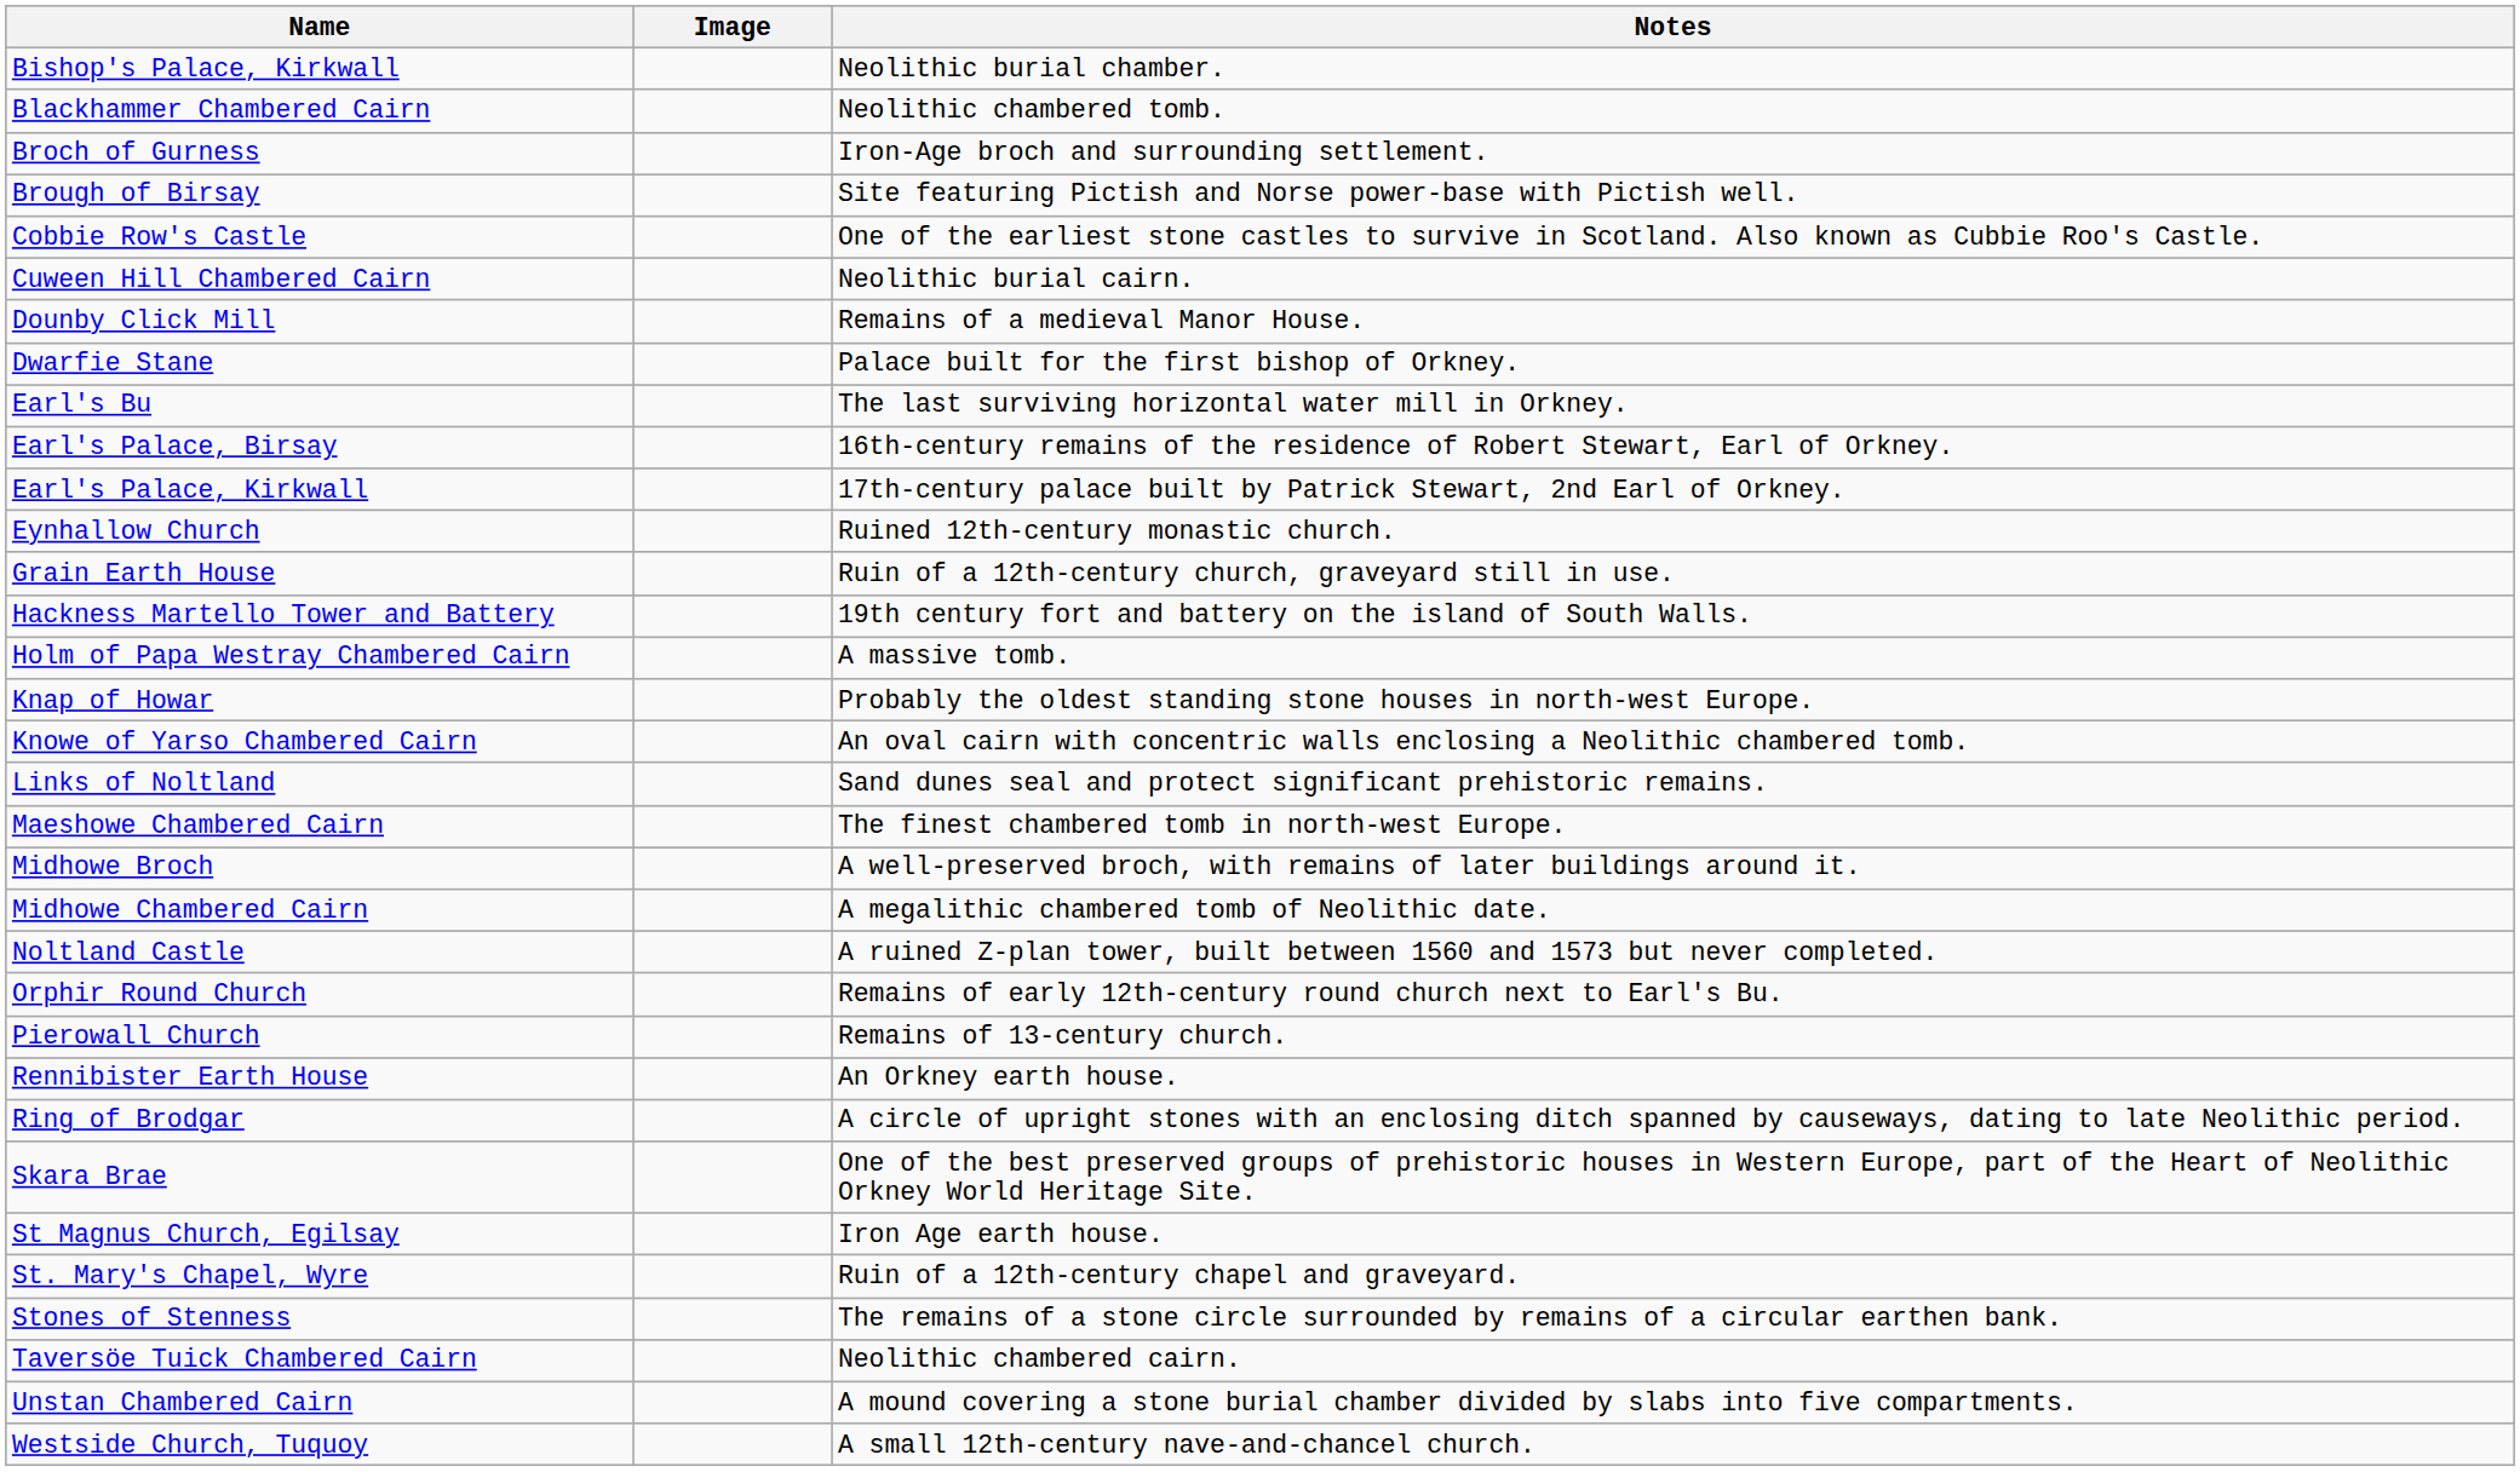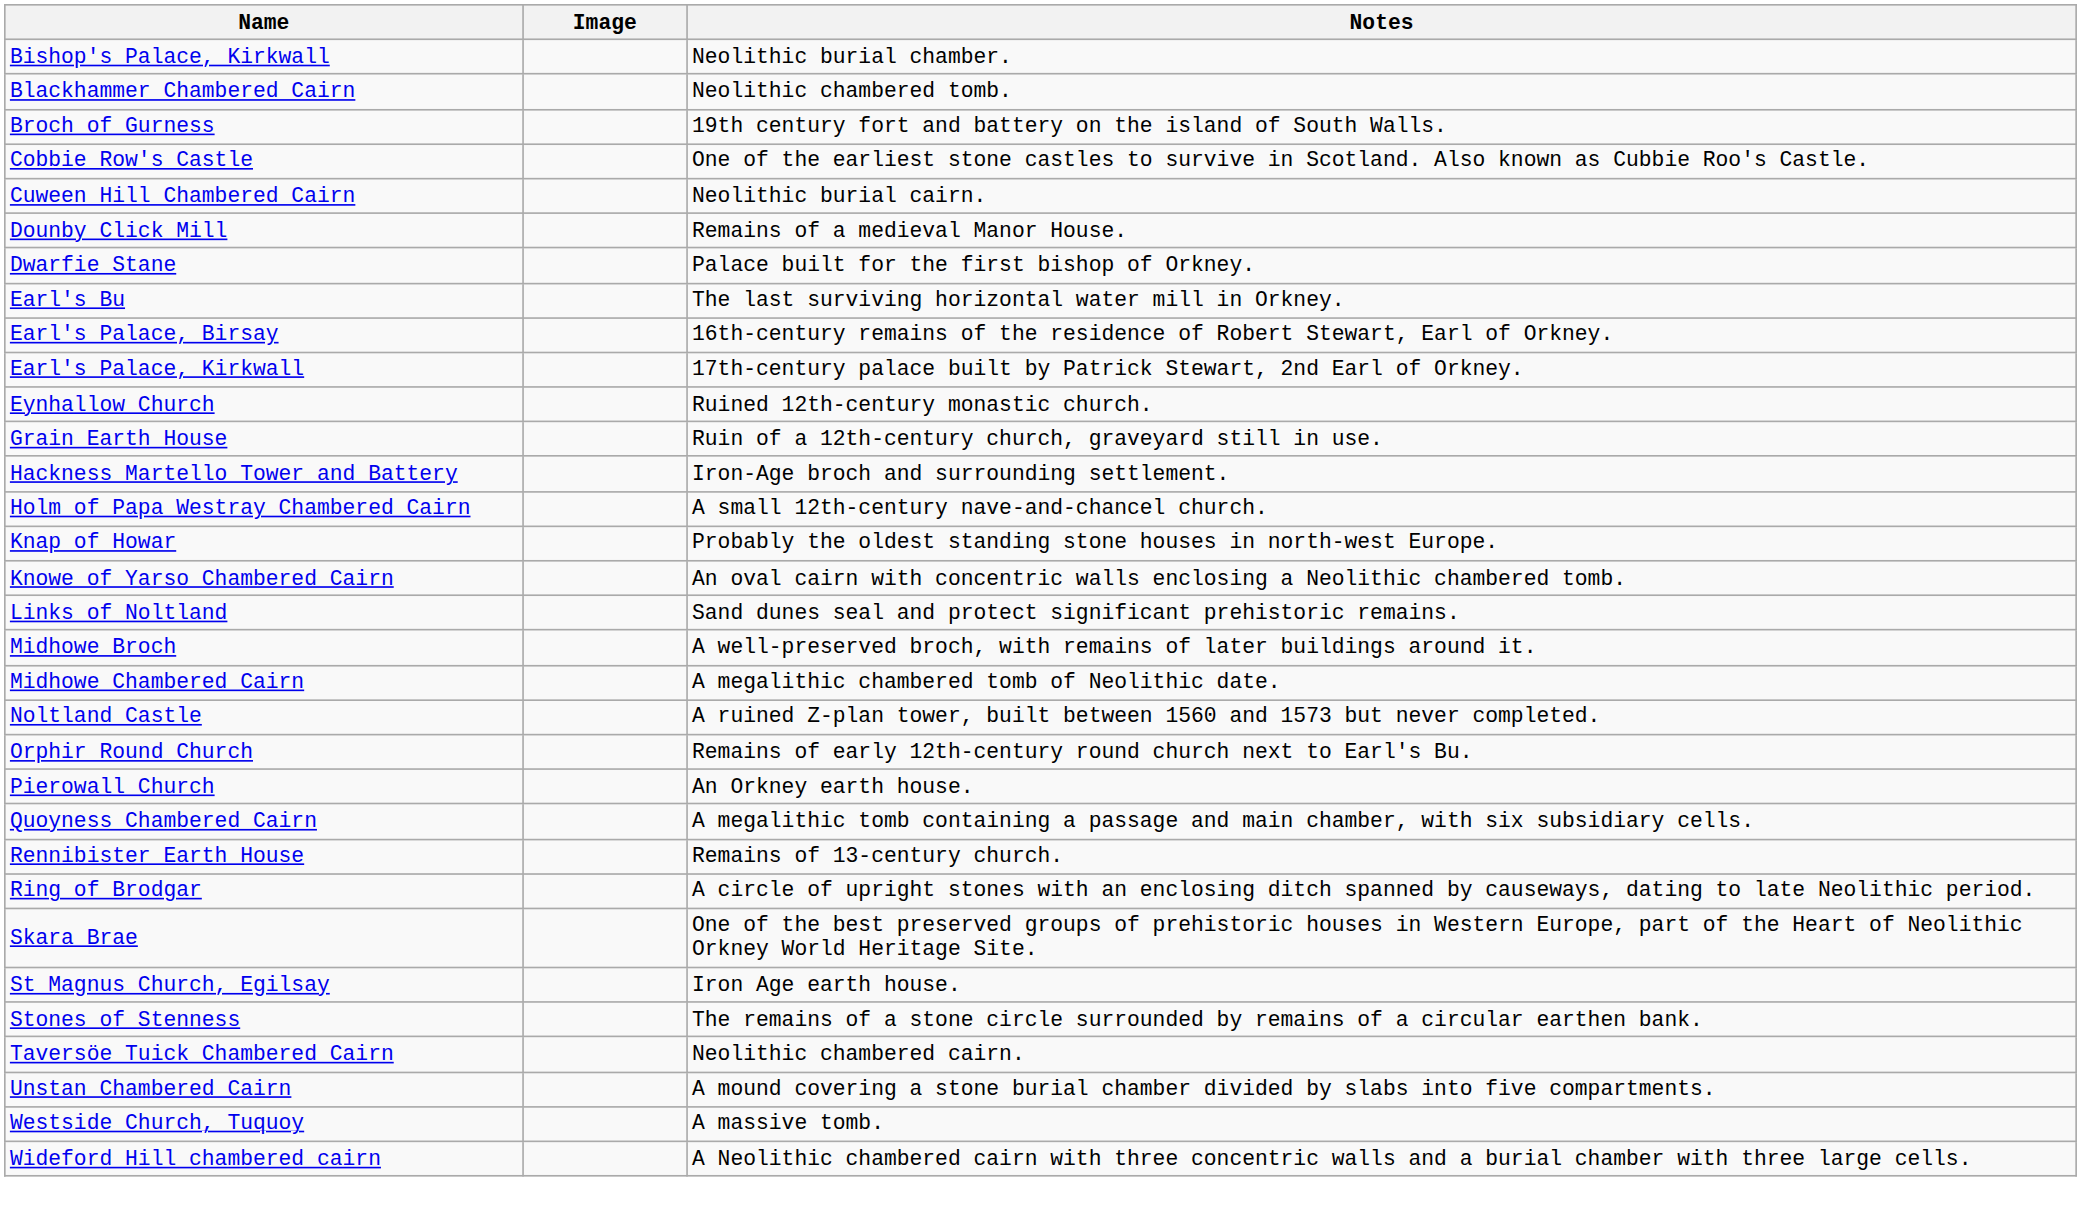Broch of Gurness | Notes: Iron-Age broch and surrounding settlement. -> 19th century fort and battery on the island of South Walls.
- row: Brough of Birsay | Site featuring Pictish and Norse power-base with Pictish well.
Hackness Martello Tower and Battery | Notes: 19th century fort and battery on the island of South Walls. -> Iron-Age broch and surrounding settlement.
Holm of Papa Westray Chambered Cairn | Notes: A massive tomb. -> A small 12th-century nave-and-chancel church.
- row: Maeshowe Chambered Cairn | The finest chambered tomb in north-west Europe.
Pierowall Church | Notes: Remains of 13-century church. -> An Orkney earth house.
+ row: Quoyness Chambered Cairn | A megalithic tomb containing a passage and main chamber, with six subsidiary cells.
Rennibister Earth House | Notes: An Orkney earth house. -> Remains of 13-century church.
- row: St. Mary's Chapel, Wyre | Ruin of a 12th-century chapel and graveyard.
Westside Church, Tuquoy | Notes: A small 12th-century nave-and-chancel church. -> A massive tomb.
+ row: Wideford Hill chambered cairn | A Neolithic chambered cairn with three concentric walls and a burial chamber with three large cells.
